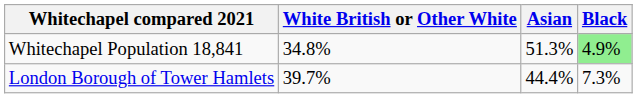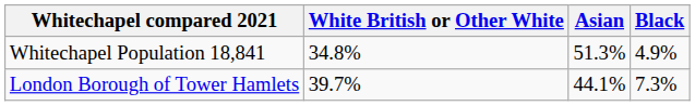Whitechapel Population 18,841 | Black: lightgreen background -> no background
London Borough of Tower Hamlets | Asian: 44.4% -> 44.1%
